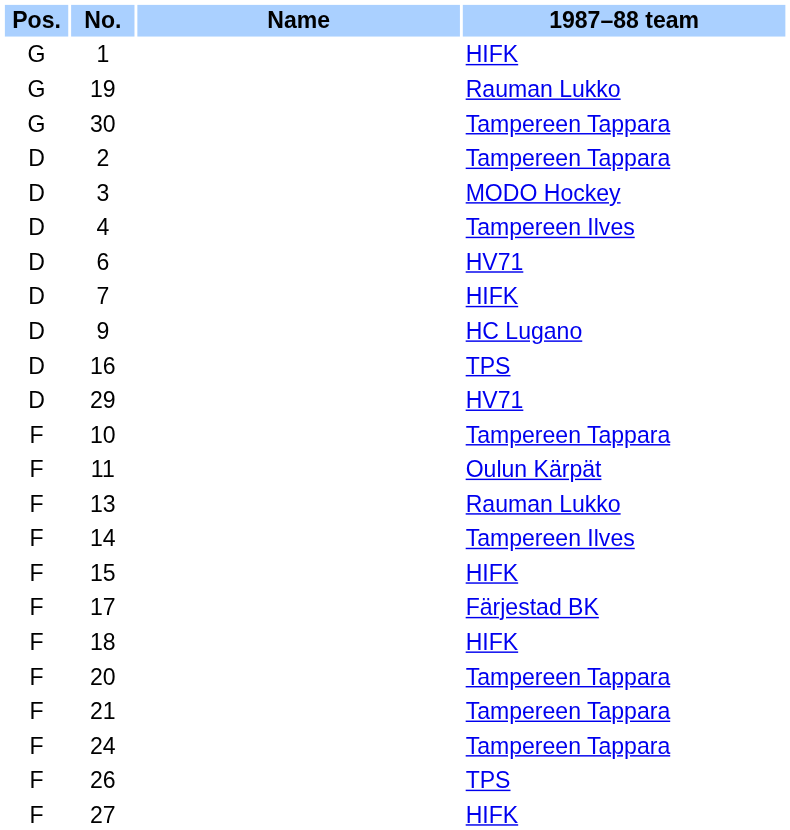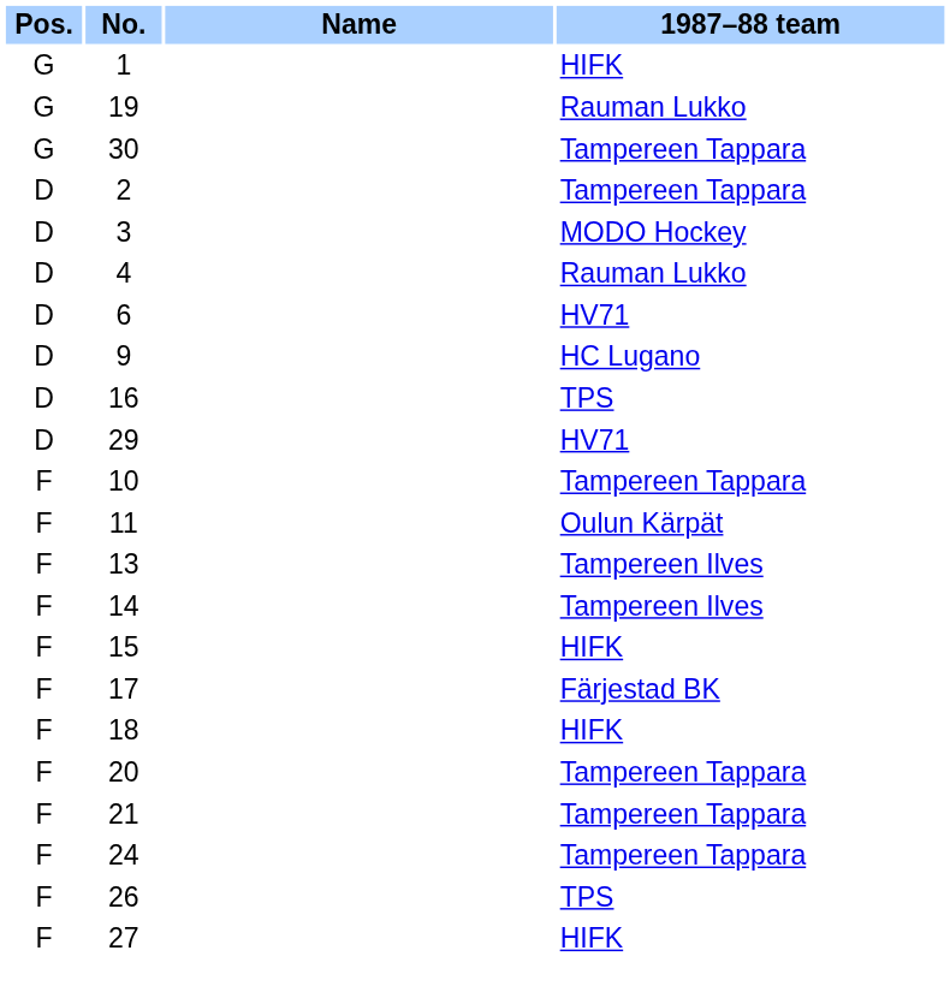4 | 1987–88 team: Tampereen Ilves -> Rauman Lukko
- row: D | 7 | HIFK
13 | 1987–88 team: Rauman Lukko -> Tampereen Ilves
